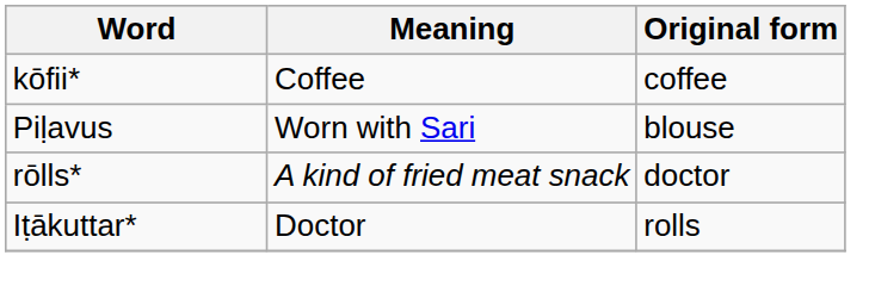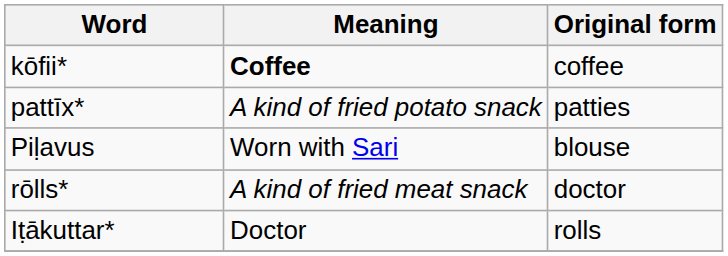kōfii* | Meaning: normal -> bold
+ row: pattīx* | A kind of fried potato snack | patties
